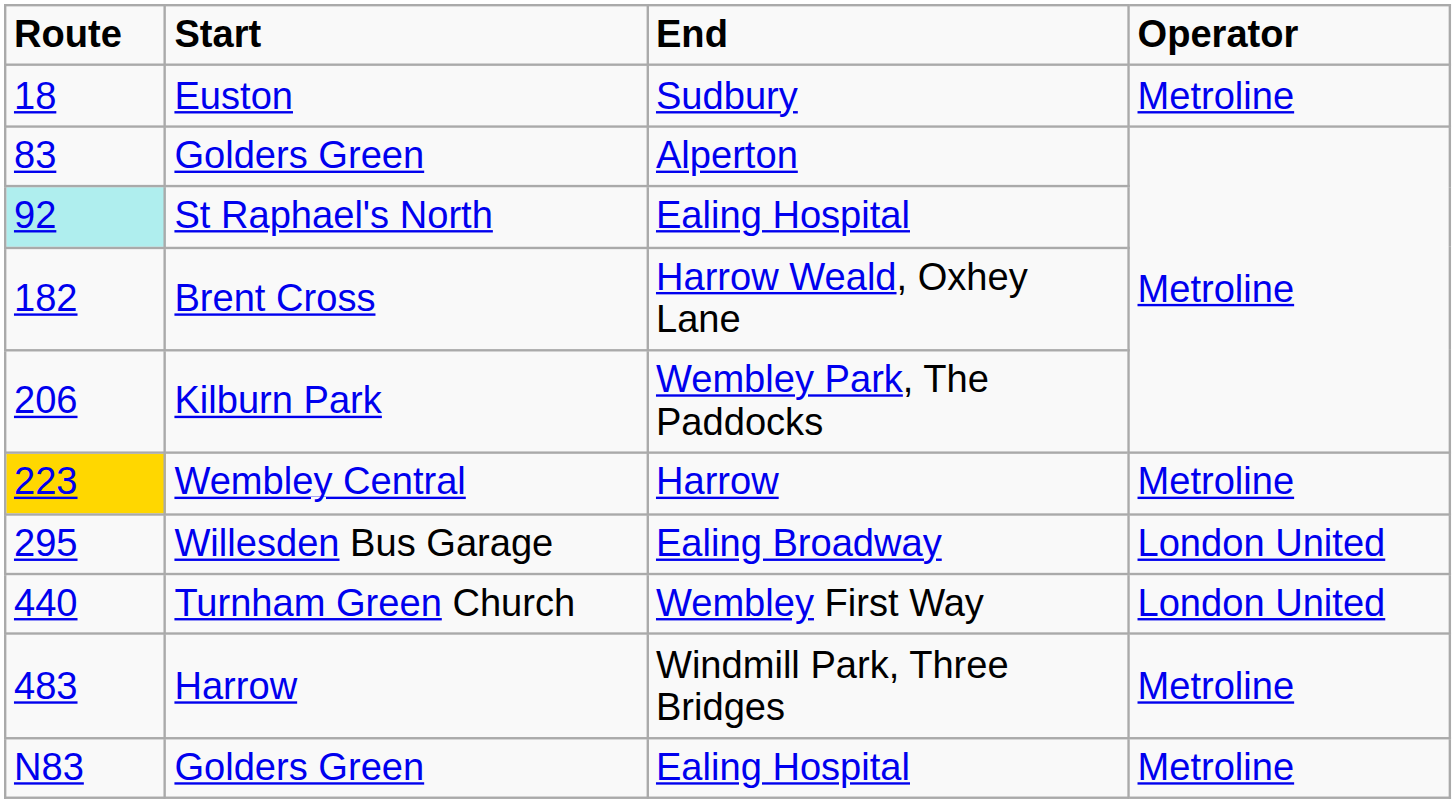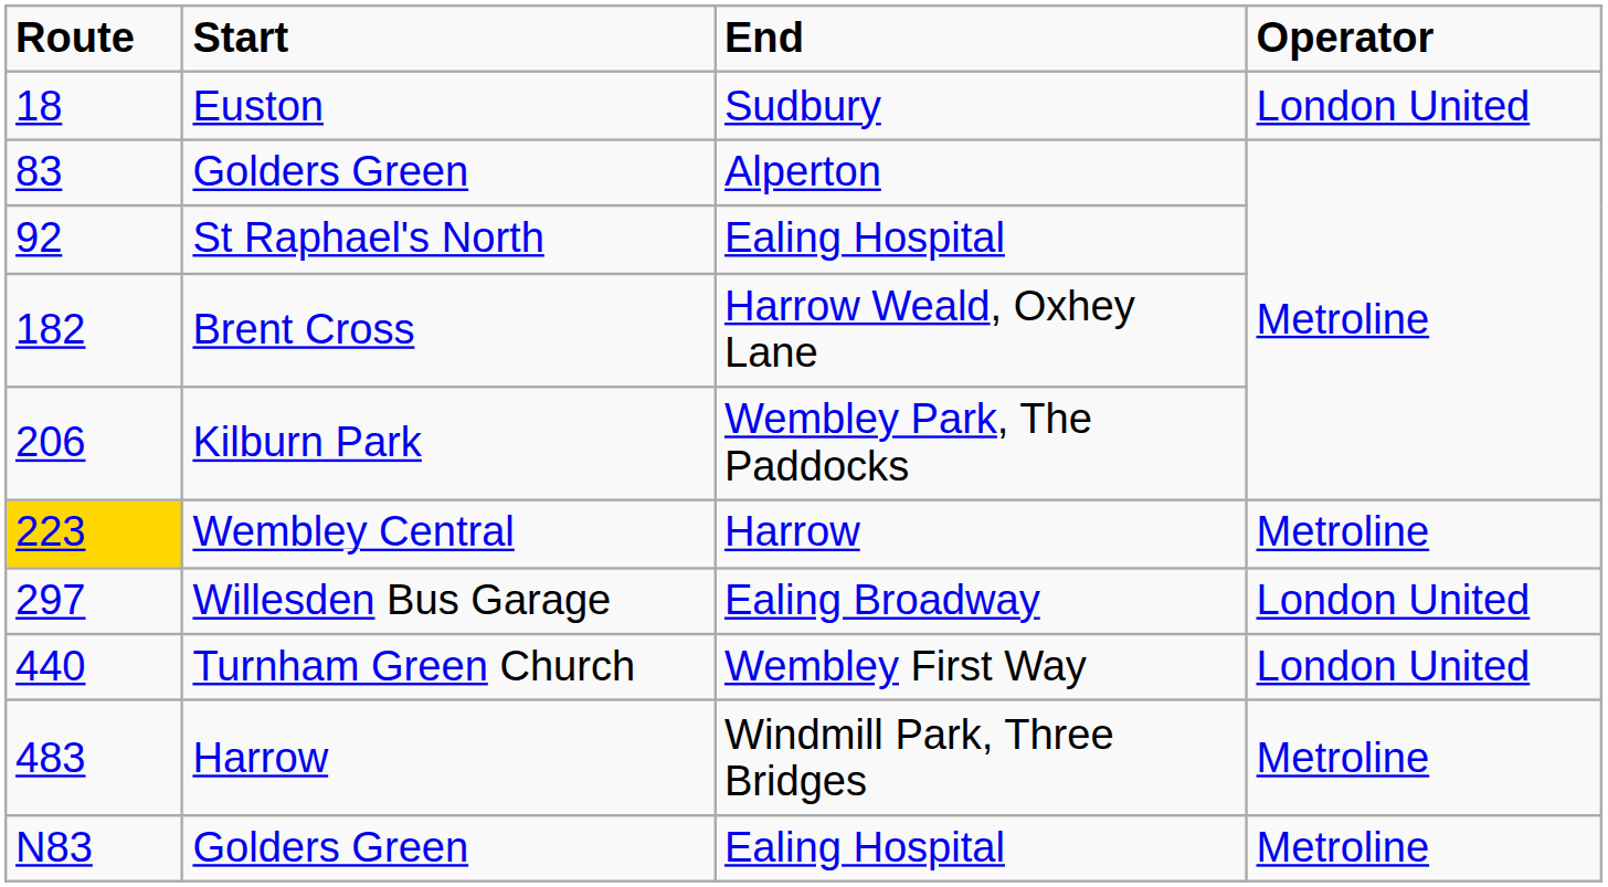Euston | Operator: Metroline -> London United
St Raphael's North | Route: paleturquoise background -> no background
Willesden Bus Garage | Route: 295 -> 297
